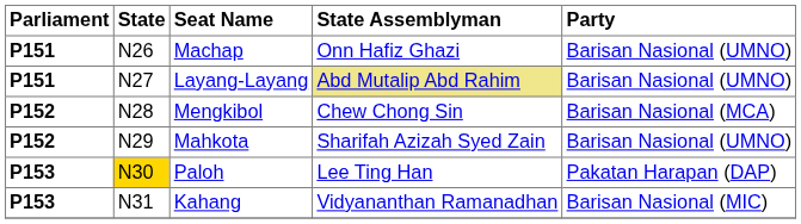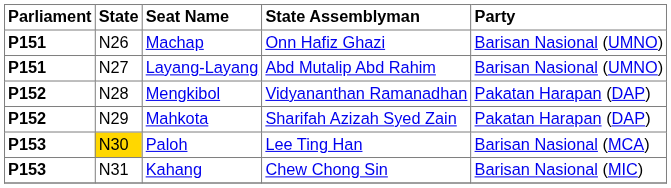Layang-Layang | State Assemblyman: khaki background -> no background
Mengkibol | State Assemblyman: Chew Chong Sin -> Vidyananthan Ramanadhan
Mengkibol | Party: Barisan Nasional (MCA) -> Pakatan Harapan (DAP)
Mahkota | Party: Barisan Nasional (UMNO) -> Pakatan Harapan (DAP)
Paloh | Party: Pakatan Harapan (DAP) -> Barisan Nasional (MCA)
Kahang | State Assemblyman: Vidyananthan Ramanadhan -> Chew Chong Sin
